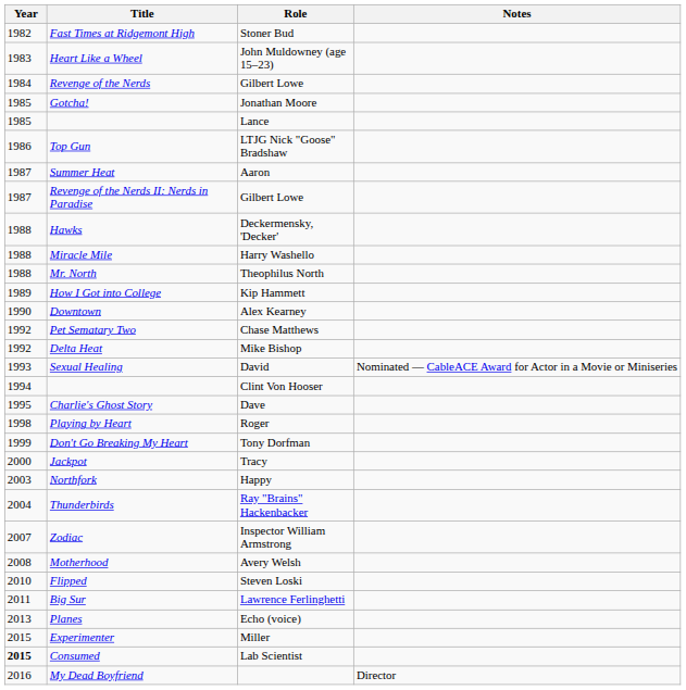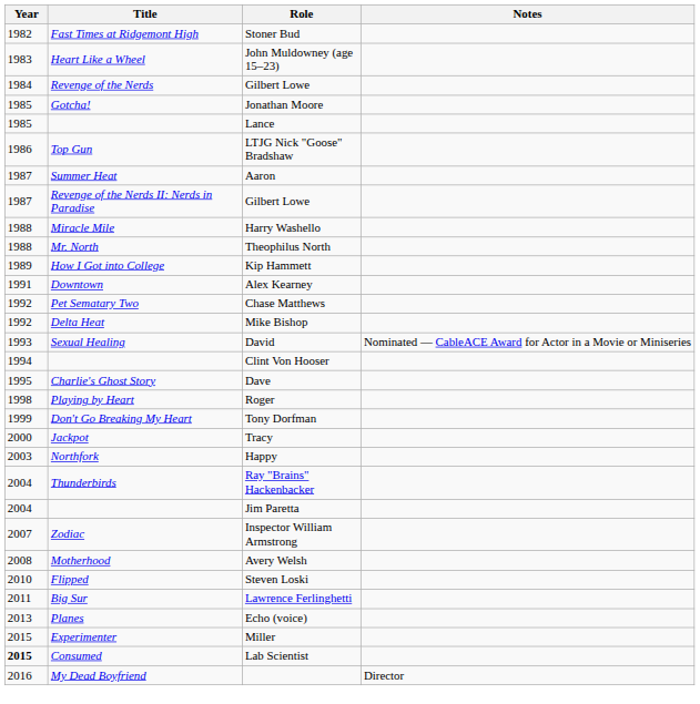- row: 1988 | Hawks | Deckermensky, 'Decker'
Alex Kearney | Year: 1990 -> 1991
+ row: 2004 | Jim Paretta
